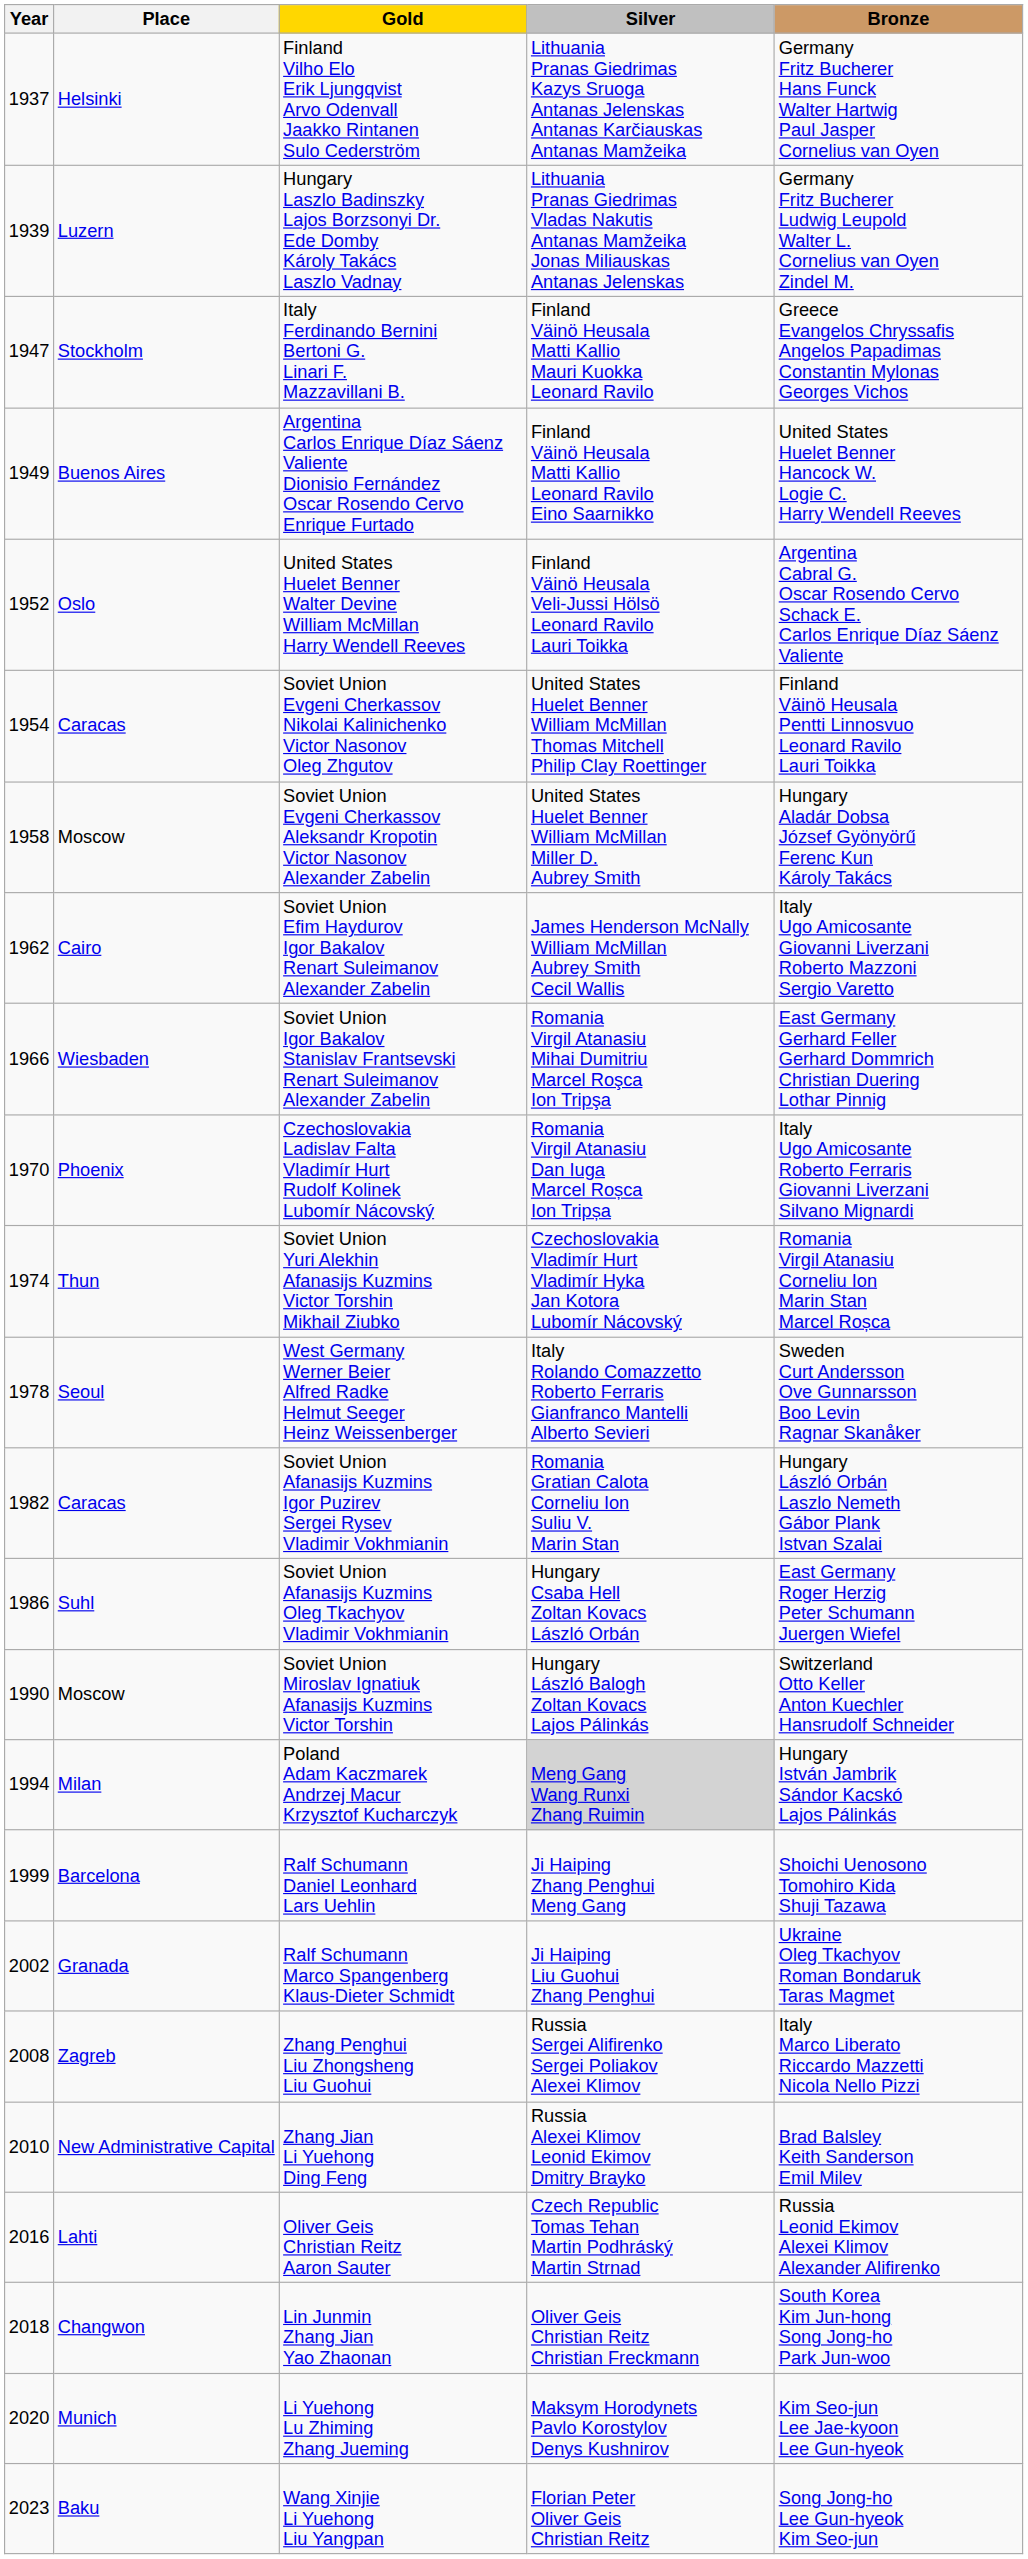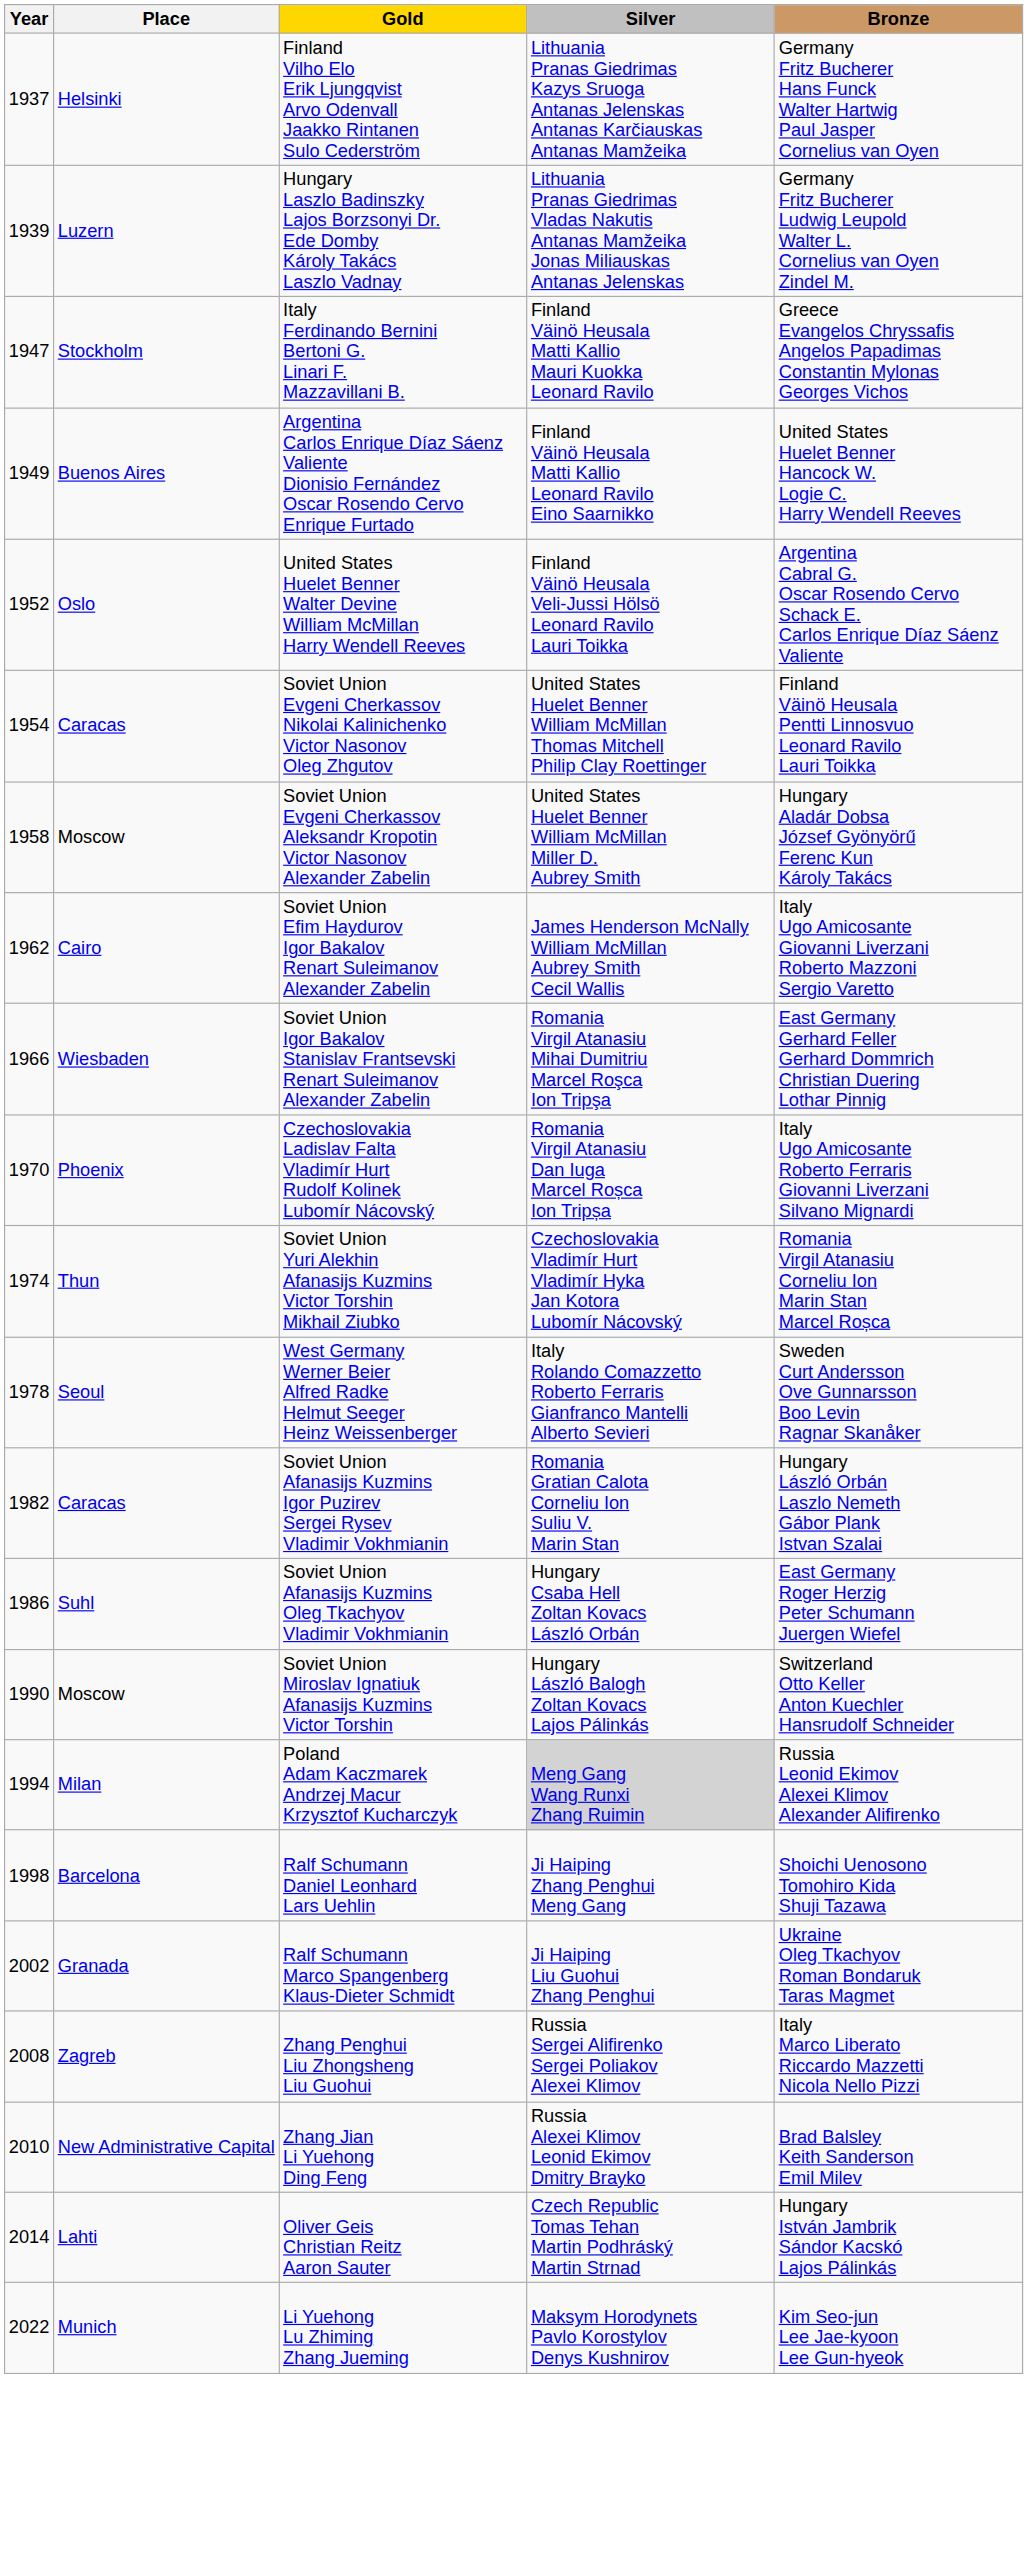Poland Adam Kaczmarek Andrzej Macur Krzysztof Kucharczyk | Bronze: Hungary István Jambrik Sándor Kacskó Lajos Pálinkás -> Russia Leonid Ekimov Alexei Klimov Alexander Alifirenko
Ralf Schumann Daniel Leonhard Lars Uehlin | Year: 1999 -> 1998
Oliver Geis Christian Reitz Aaron Sauter | Year: 2016 -> 2014
Oliver Geis Christian Reitz Aaron Sauter | Bronze: Russia Leonid Ekimov Alexei Klimov Alexander Alifirenko -> Hungary István Jambrik Sándor Kacskó Lajos Pálinkás
- row: 2018 | Changwon | Lin Junmin Zhang Jian Yao Zhaonan | Oliver Geis Christian Reitz Christian Freckmann | South Korea Kim Jun-hong Song Jong-ho Park Jun-woo
Li Yuehong Lu Zhiming Zhang Jueming | Year: 2020 -> 2022
- row: 2023 | Baku | Wang Xinjie Li Yuehong Liu Yangpan | Florian Peter Oliver Geis Christian Reitz | Song Jong-ho Lee Gun-hyeok Kim Seo-jun
